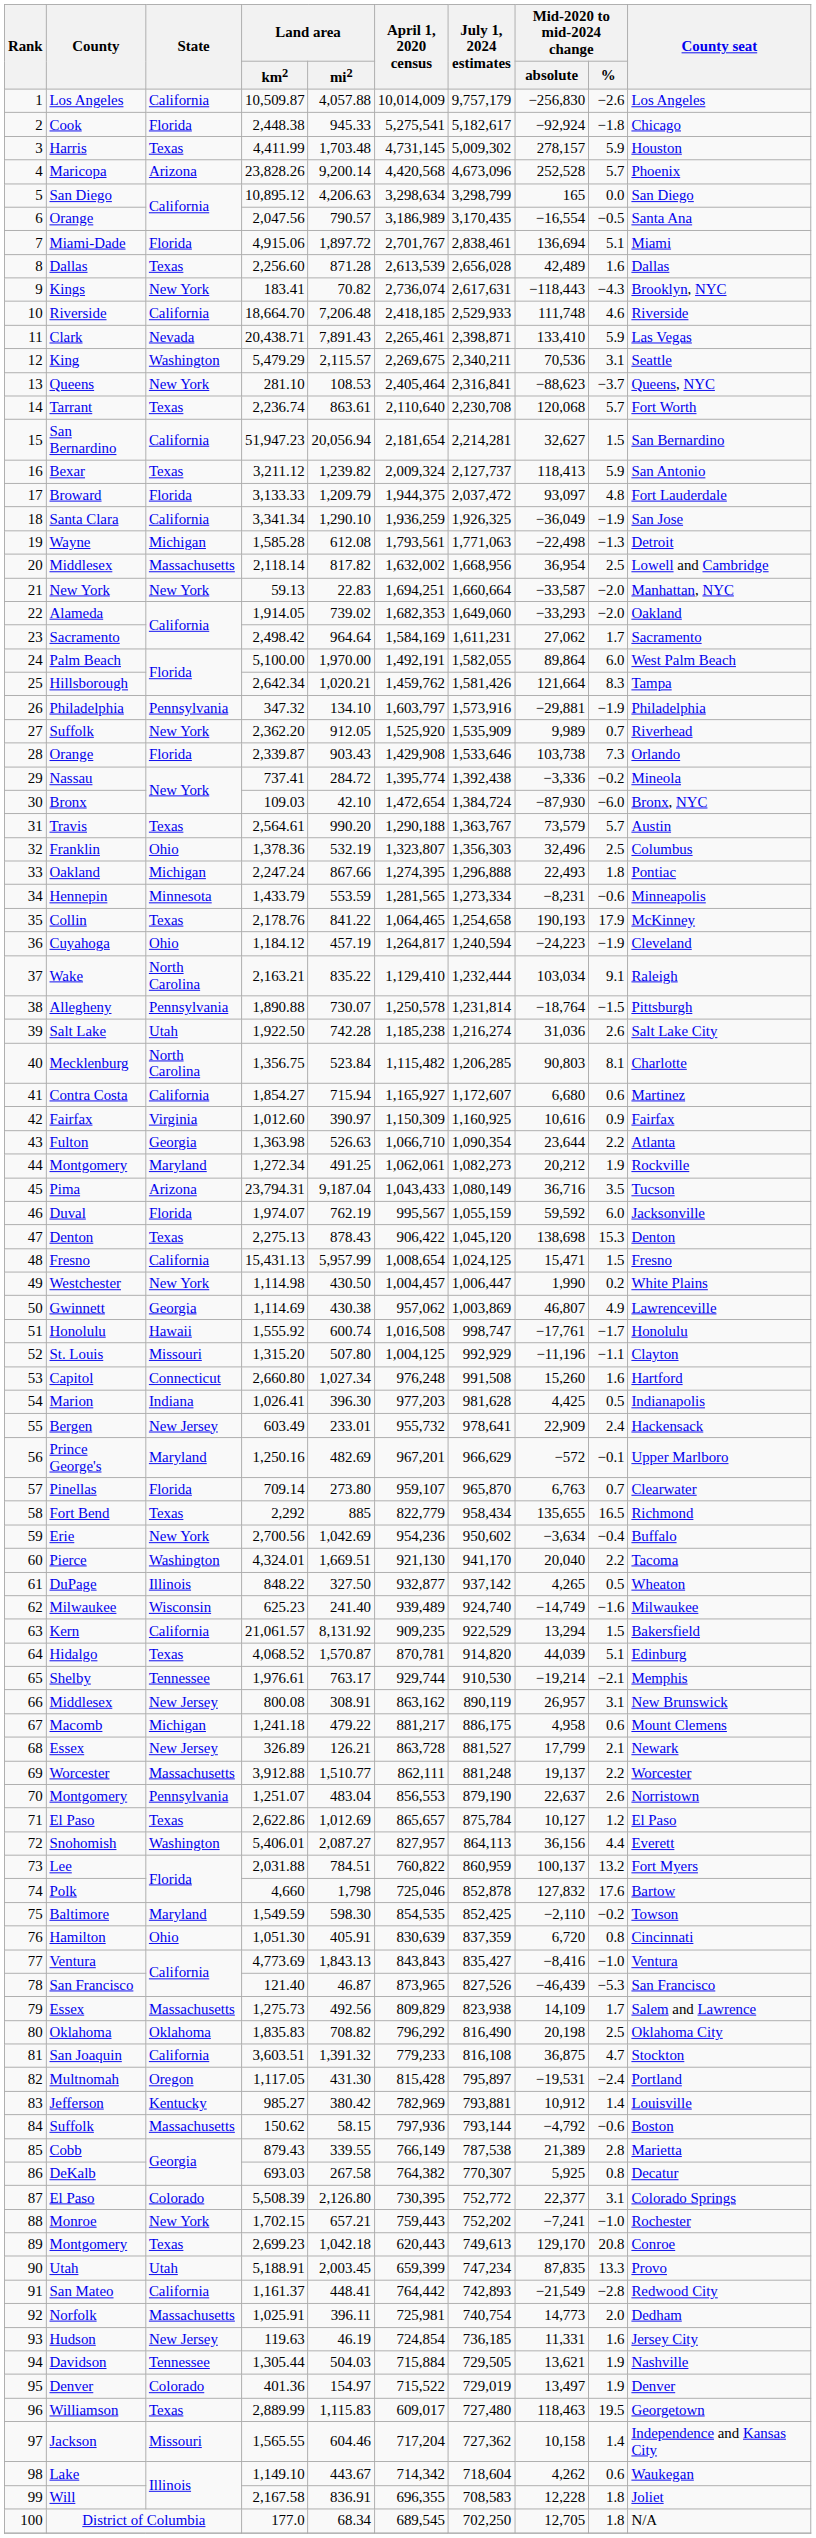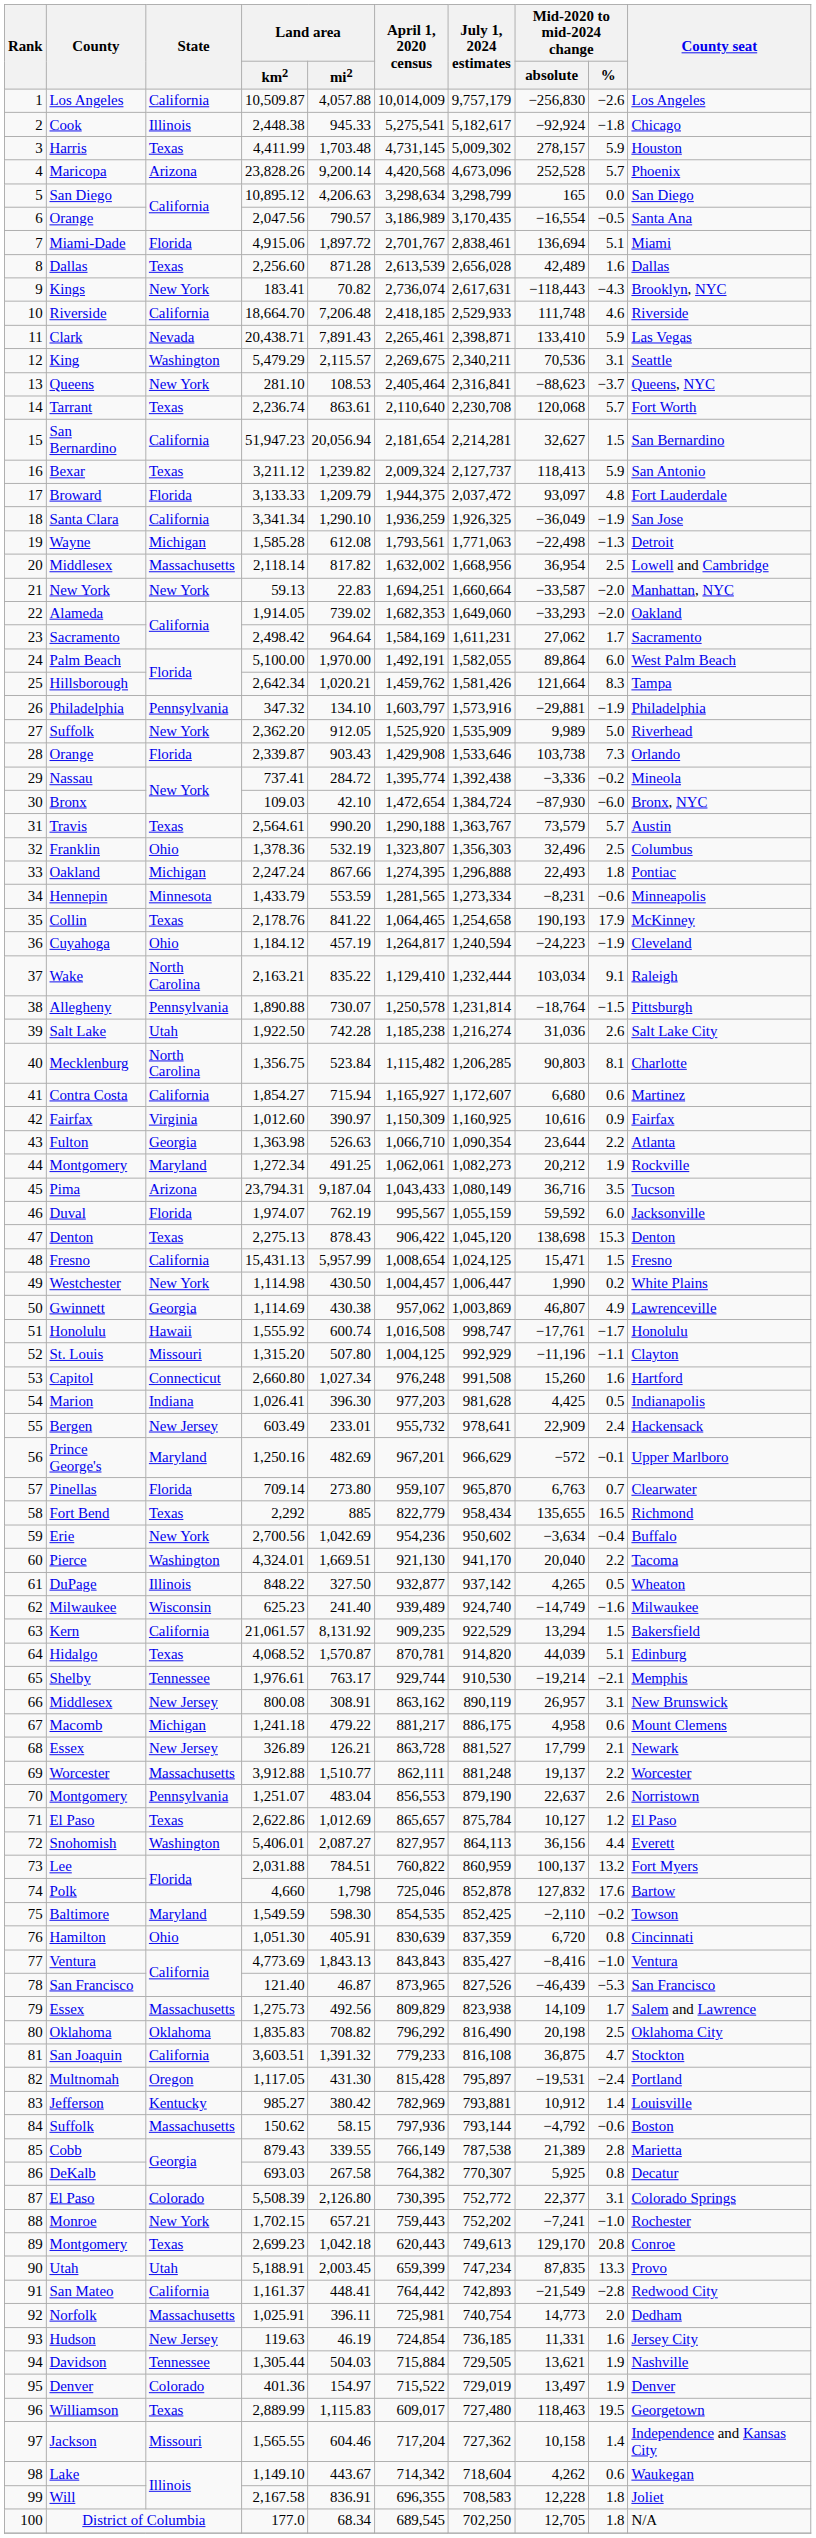Cook | State: Florida -> Illinois
27 / Suffolk | Mid-2020 to mid-2024 change / %: 0.7 -> 5.0
